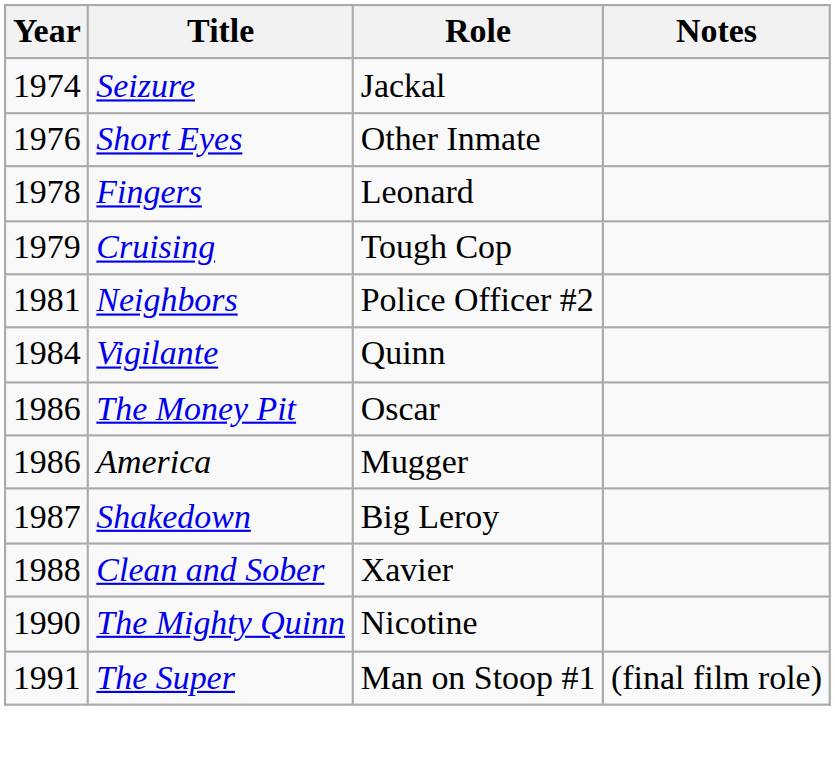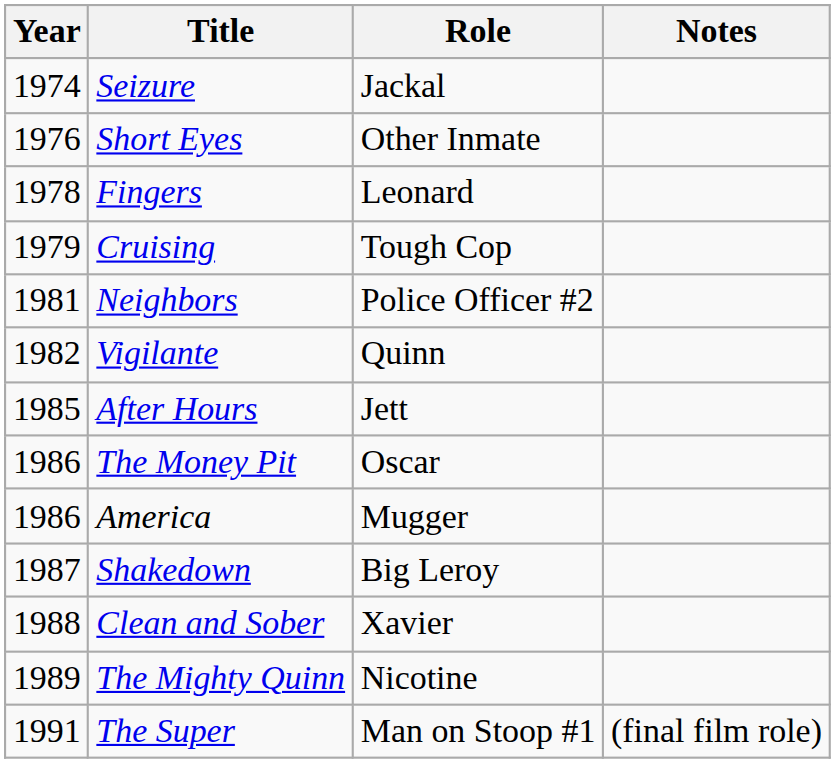Vigilante | Year: 1984 -> 1982
+ row: 1985 | After Hours | Jett
The Mighty Quinn | Year: 1990 -> 1989
